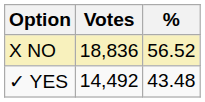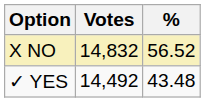X NO | Votes: 18,836 -> 14,832
